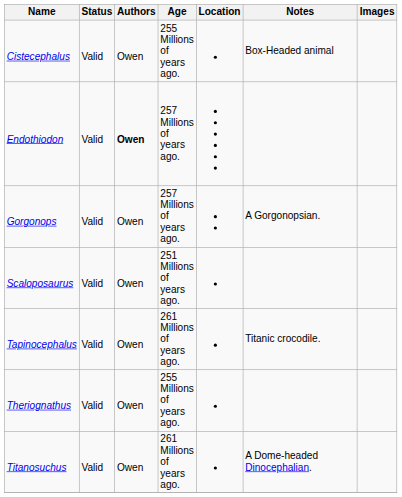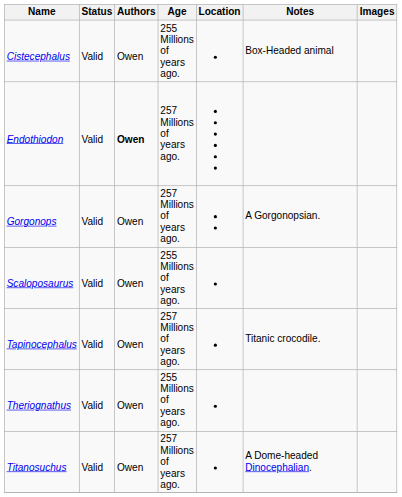Scaloposaurus | Age: 251 Millions of years ago. -> 255 Millions of years ago.
Tapinocephalus | Age: 261 Millions of years ago. -> 257 Millions of years ago.
Titanosuchus | Age: 261 Millions of years ago. -> 257 Millions of years ago.
